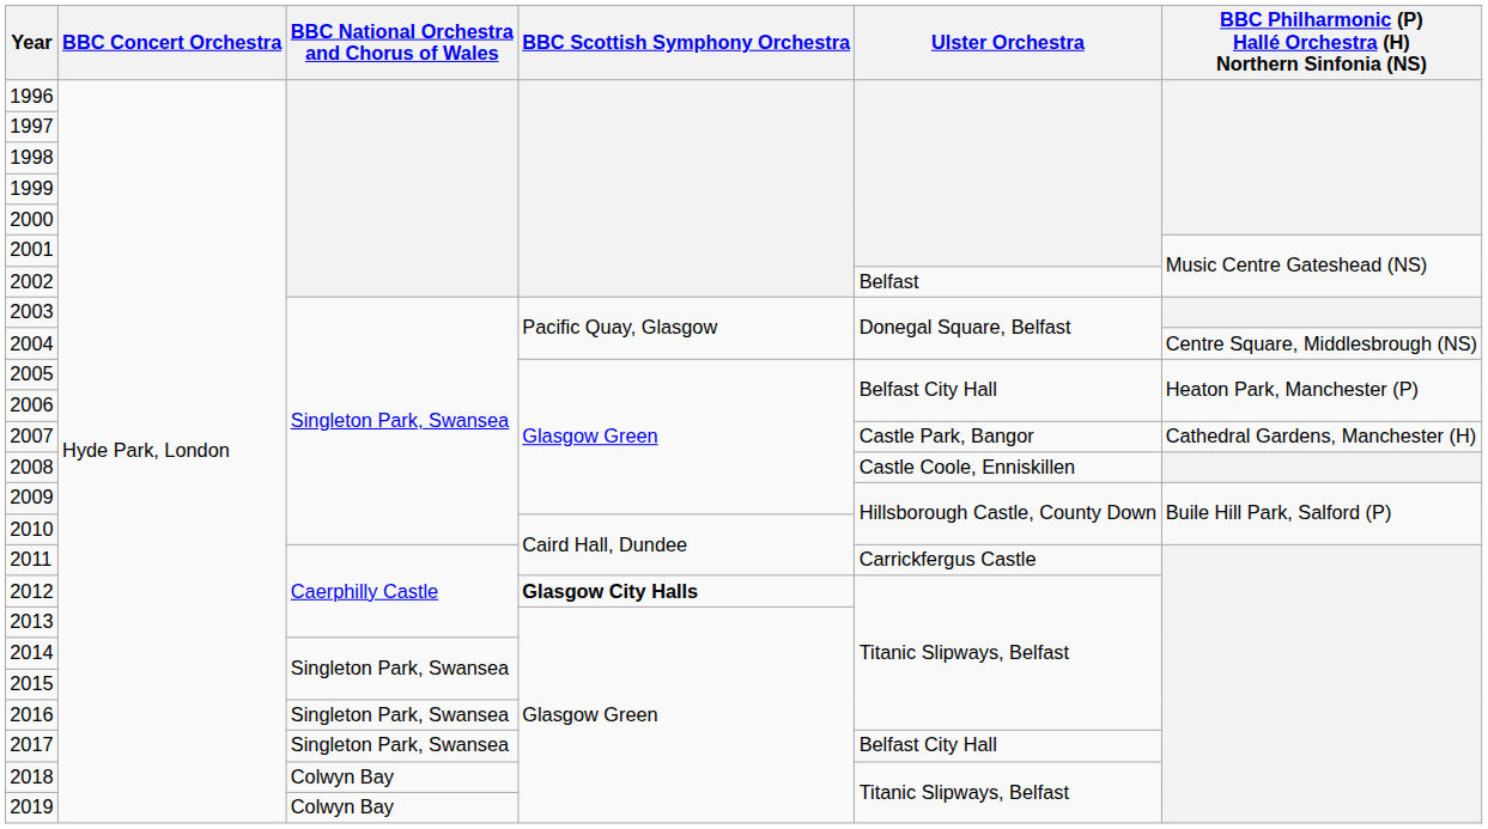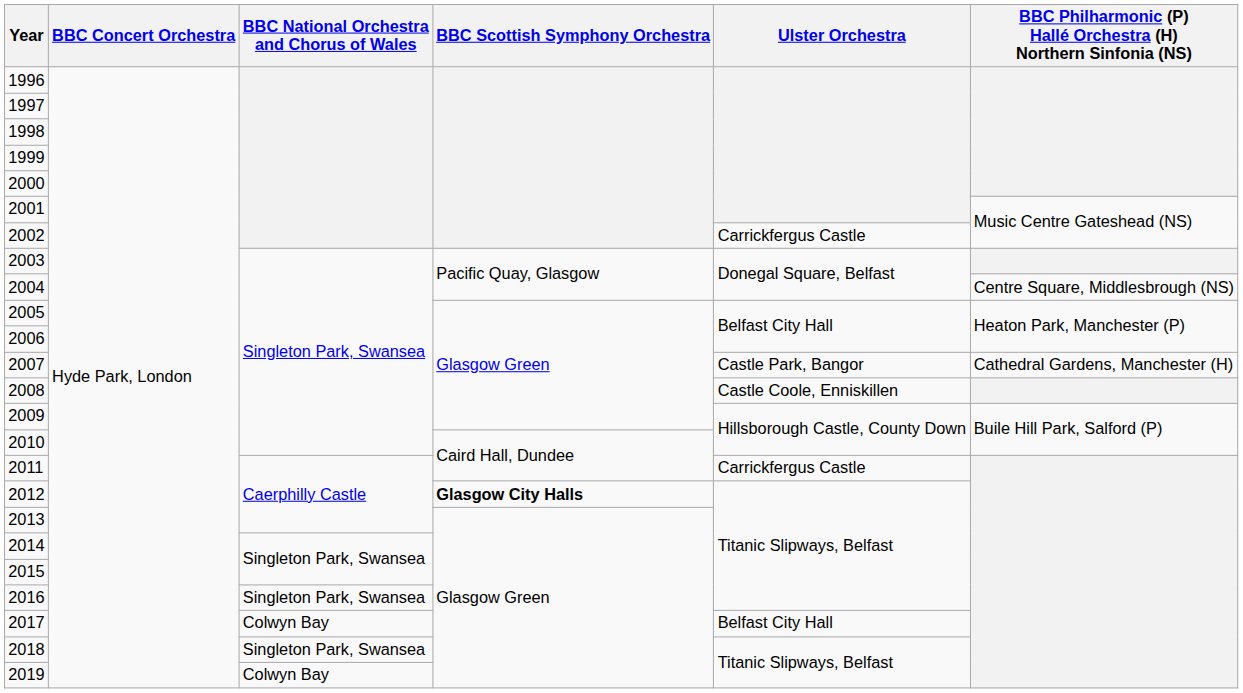2002 | Ulster Orchestra: Belfast -> Carrickfergus Castle
2017 | BBC National Orchestra and Chorus of Wales: Singleton Park, Swansea -> Colwyn Bay
2018 | BBC National Orchestra and Chorus of Wales: Colwyn Bay -> Singleton Park, Swansea
